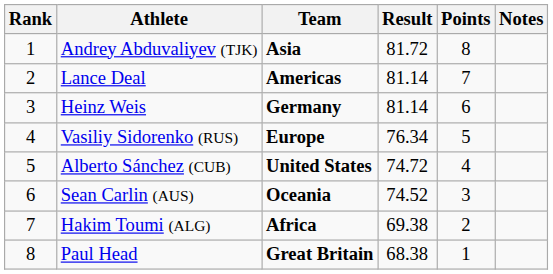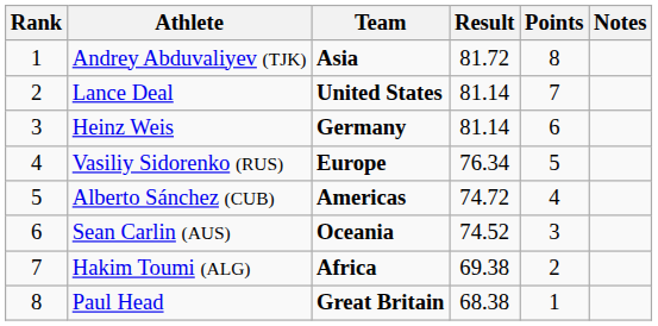Lance Deal | Team: Americas -> United States
Alberto Sánchez (CUB) | Team: United States -> Americas
